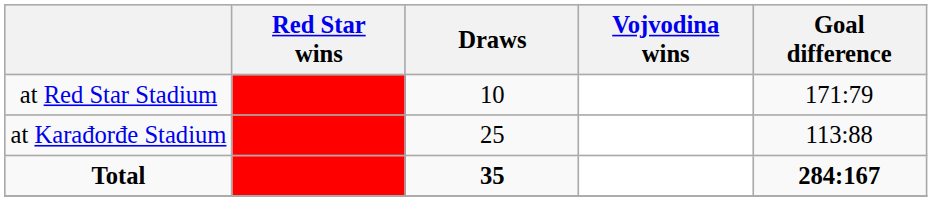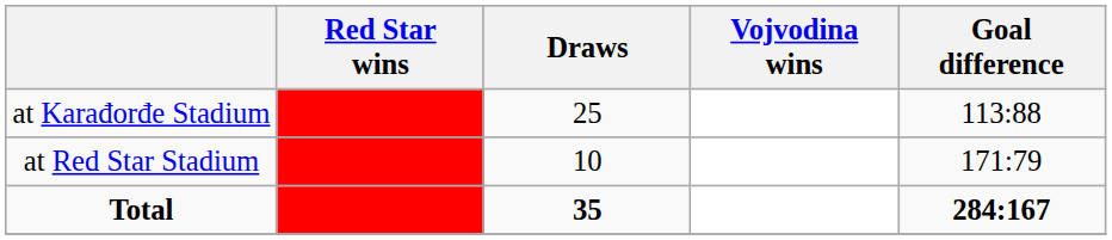rows swapped: at Red Star Stadium <-> at Karađorđe Stadium
